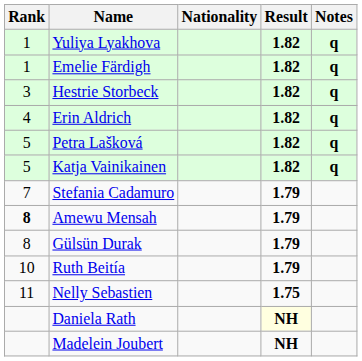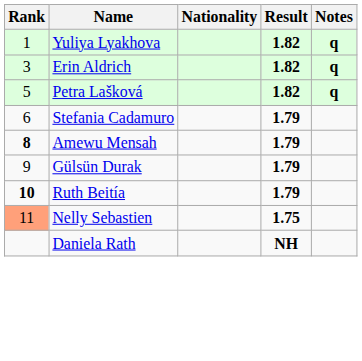- row: 1 | Emelie Färdigh | 1.82 | q
- row: 3 | Hestrie Storbeck | 1.82 | q
Erin Aldrich | Rank: 4 -> 3
- row: 5 | Katja Vainikainen | 1.82 | q
Stefania Cadamuro | Rank: 7 -> 6
Gülsün Durak | Rank: 8 -> 9
Ruth Beitía | Rank: normal -> bold
Nelly Sebastien | Rank: no background -> lightsalmon background
Daniela Rath | Result: lightyellow background -> no background
- row: Madelein Joubert | NH
